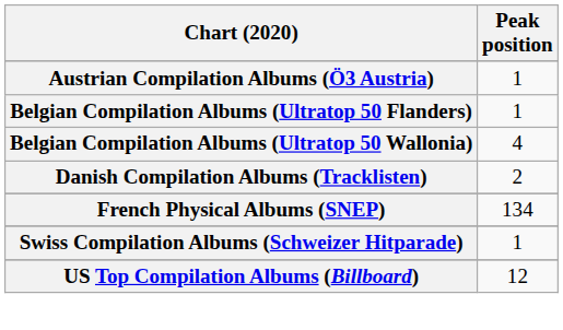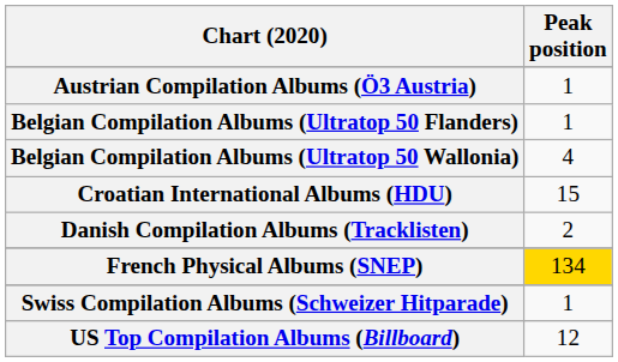+ row: Croatian International Albums (HDU) | 15
French Physical Albums (SNEP) | Peak position: no background -> gold background
